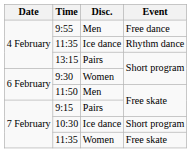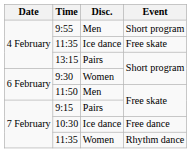9:55 | Event: Free dance -> Short program
11:35 / Ice dance | Event: Rhythm dance -> Free skate
10:30 | Event: Short program -> Free dance
11:35 / Women | Event: Free skate -> Rhythm dance
